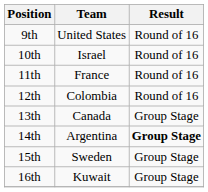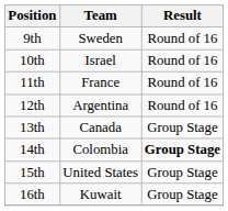9th | Team: United States -> Sweden
12th | Team: Colombia -> Argentina
14th | Team: Argentina -> Colombia
15th | Team: Sweden -> United States
